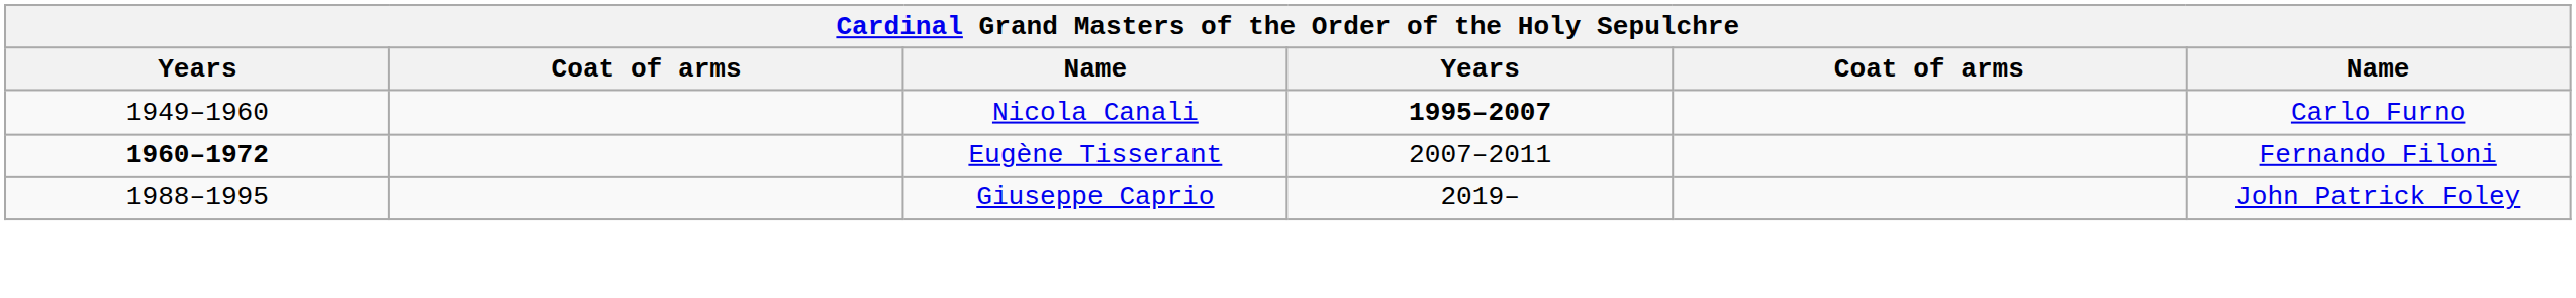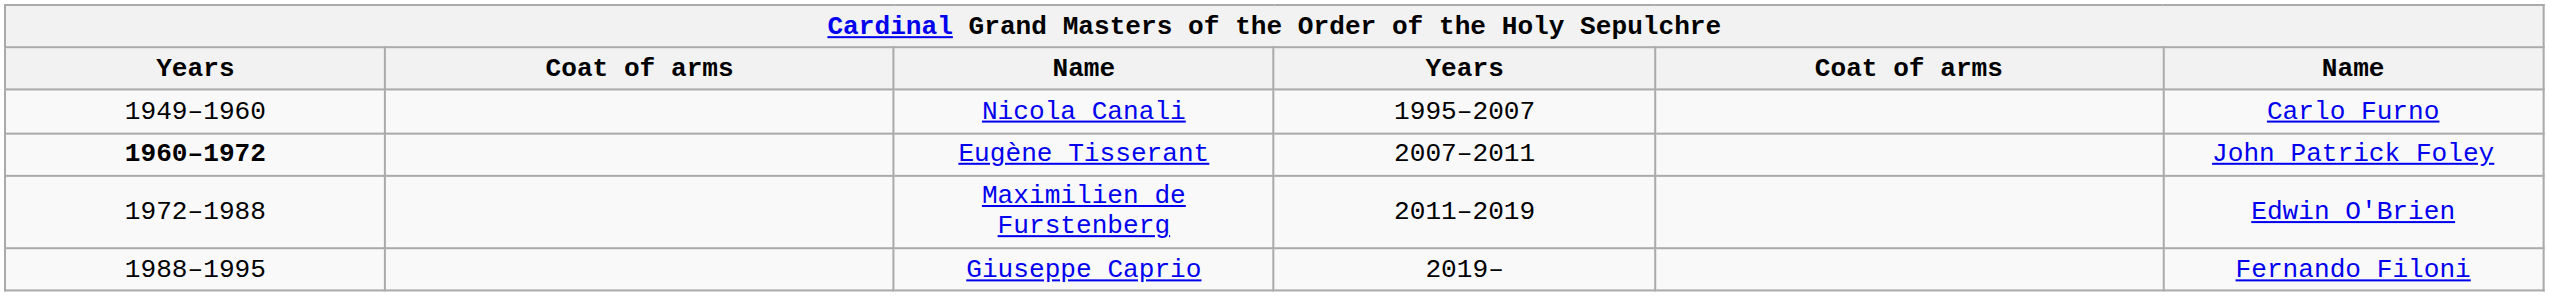Nicola Canali | column 4: bold -> normal
Eugène Tisserant | column 6: Fernando Filoni -> John Patrick Foley
+ row: 1972–1988 | Maximilien de Furstenberg | 2011–2019 | Edwin O'Brien
Giuseppe Caprio | column 6: John Patrick Foley -> Fernando Filoni
